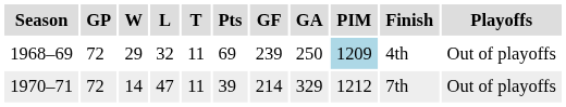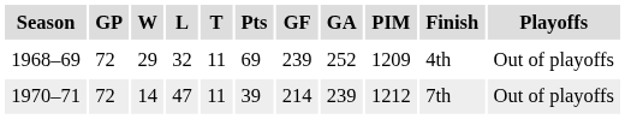1968–69 | GA: 250 -> 252
1968–69 | PIM: lightblue background -> no background
1970–71 | GA: 329 -> 239
